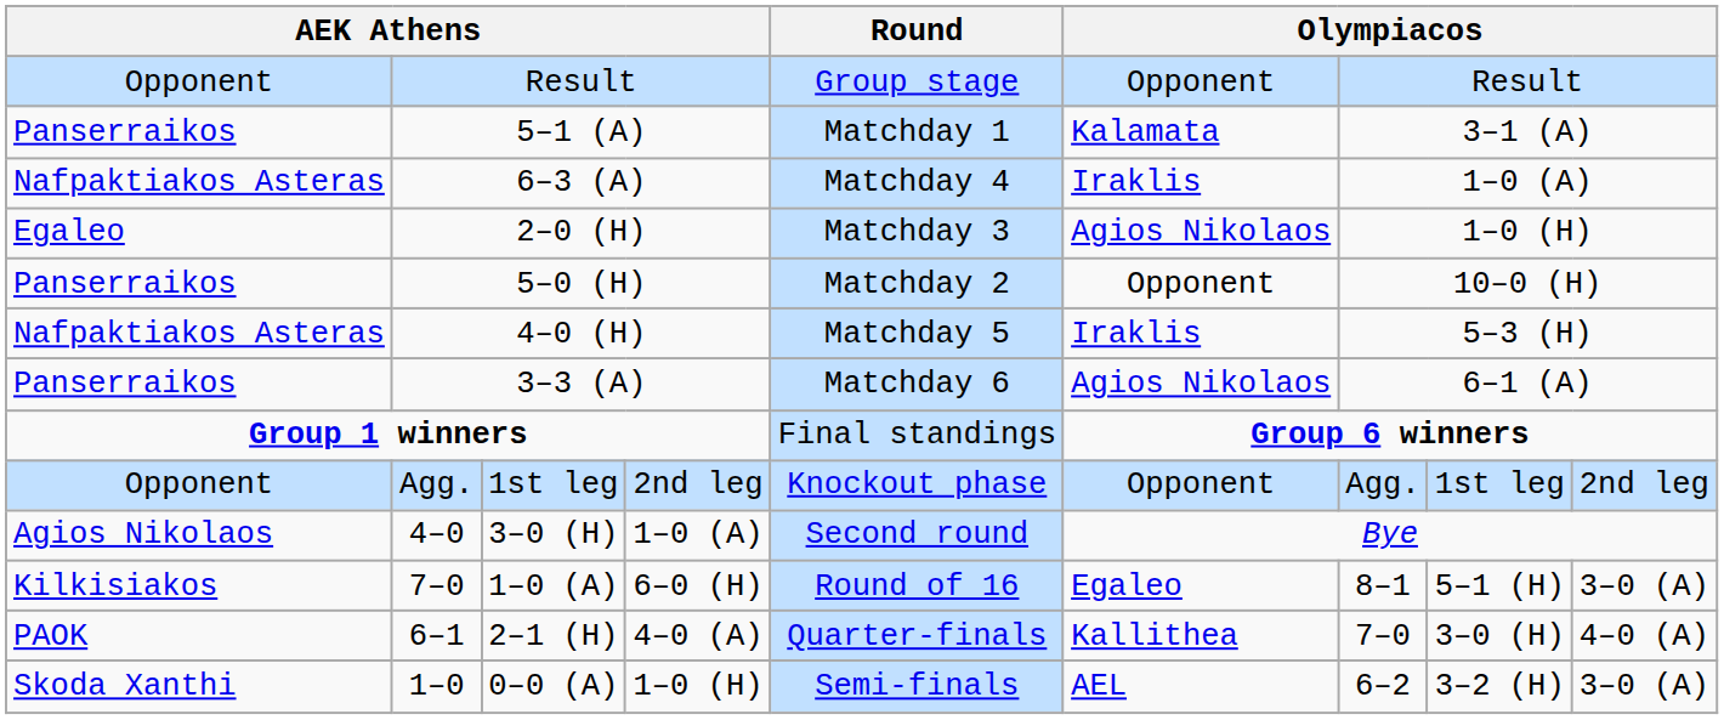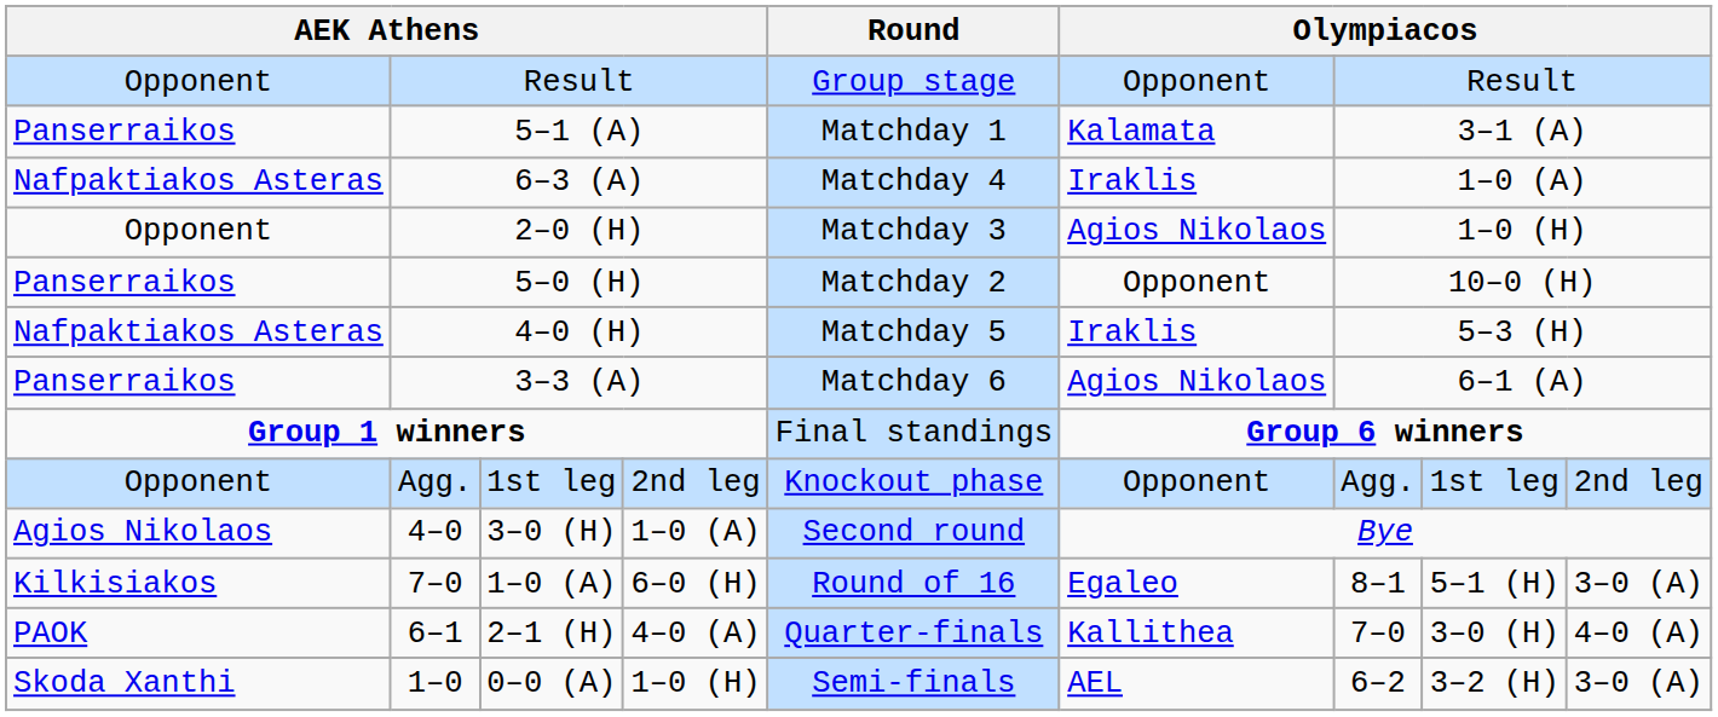2–0 (H) | column 1: Egaleo -> Opponent
